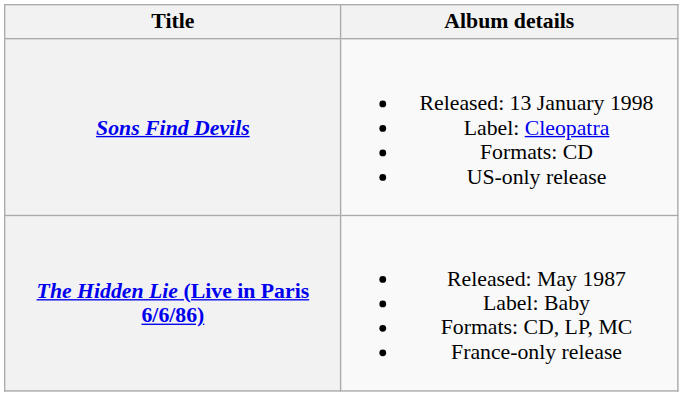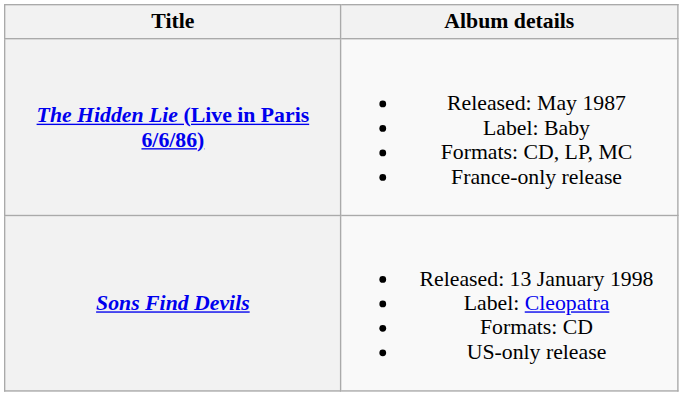rows swapped: The Hidden Lie (Live in Paris 6/6/86) <-> Sons Find Devils
